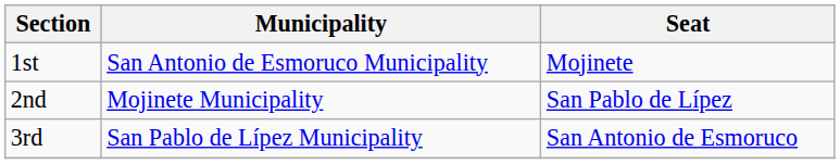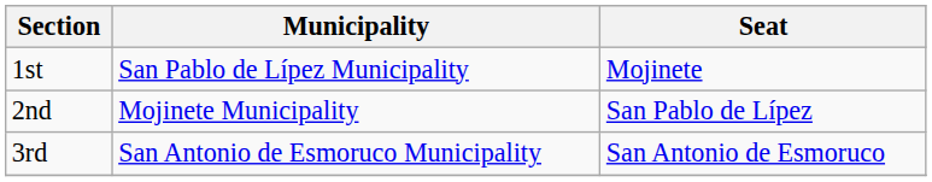1st | Municipality: San Antonio de Esmoruco Municipality -> San Pablo de Lípez Municipality
3rd | Municipality: San Pablo de Lípez Municipality -> San Antonio de Esmoruco Municipality
